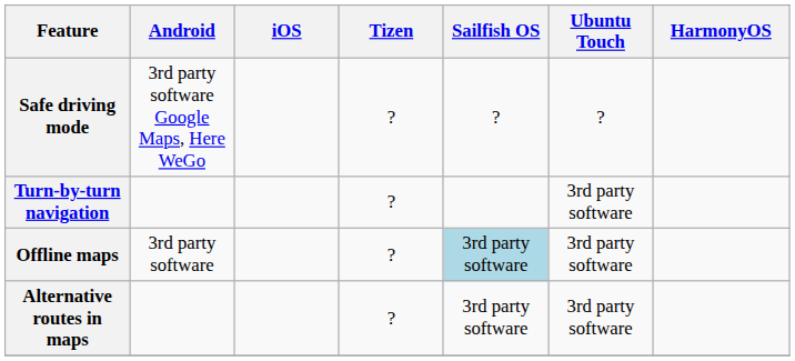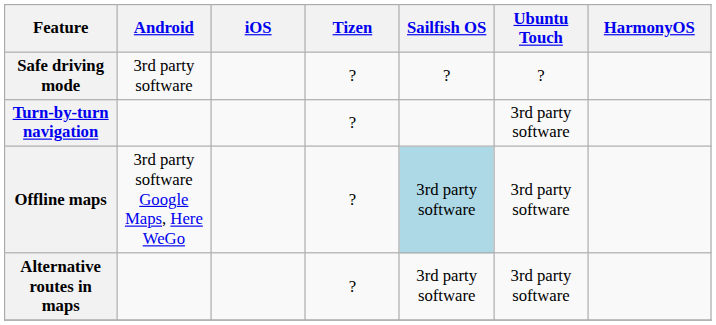Safe driving mode | Android: 3rd party software Google Maps, Here WeGo -> 3rd party software
Offline maps | Android: 3rd party software -> 3rd party software Google Maps, Here WeGo
